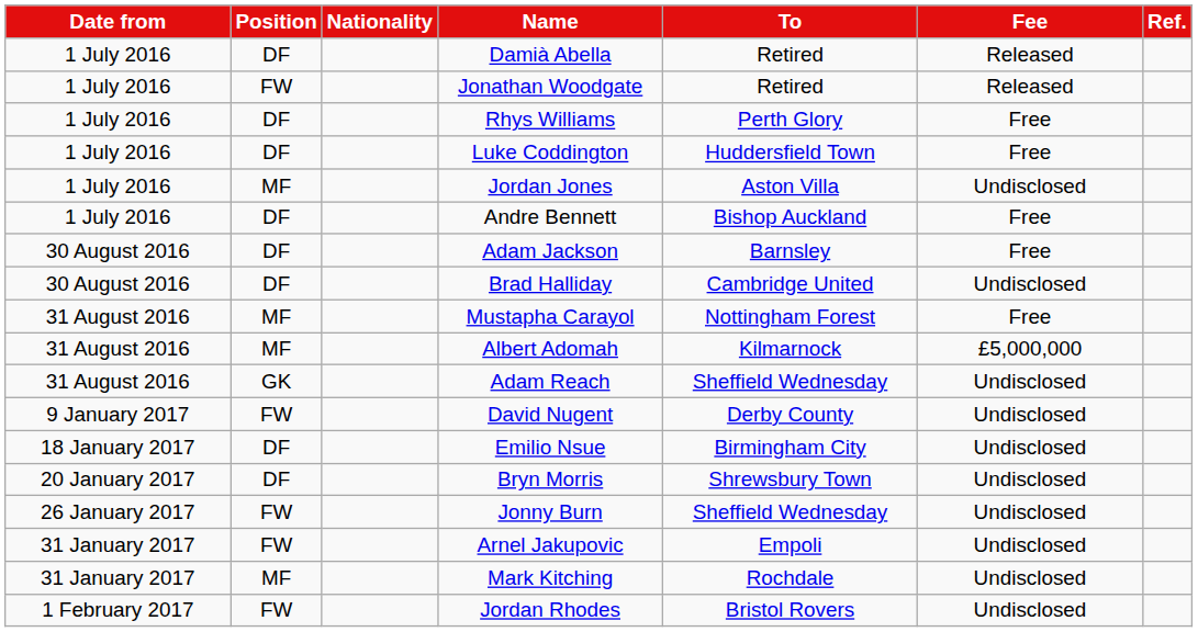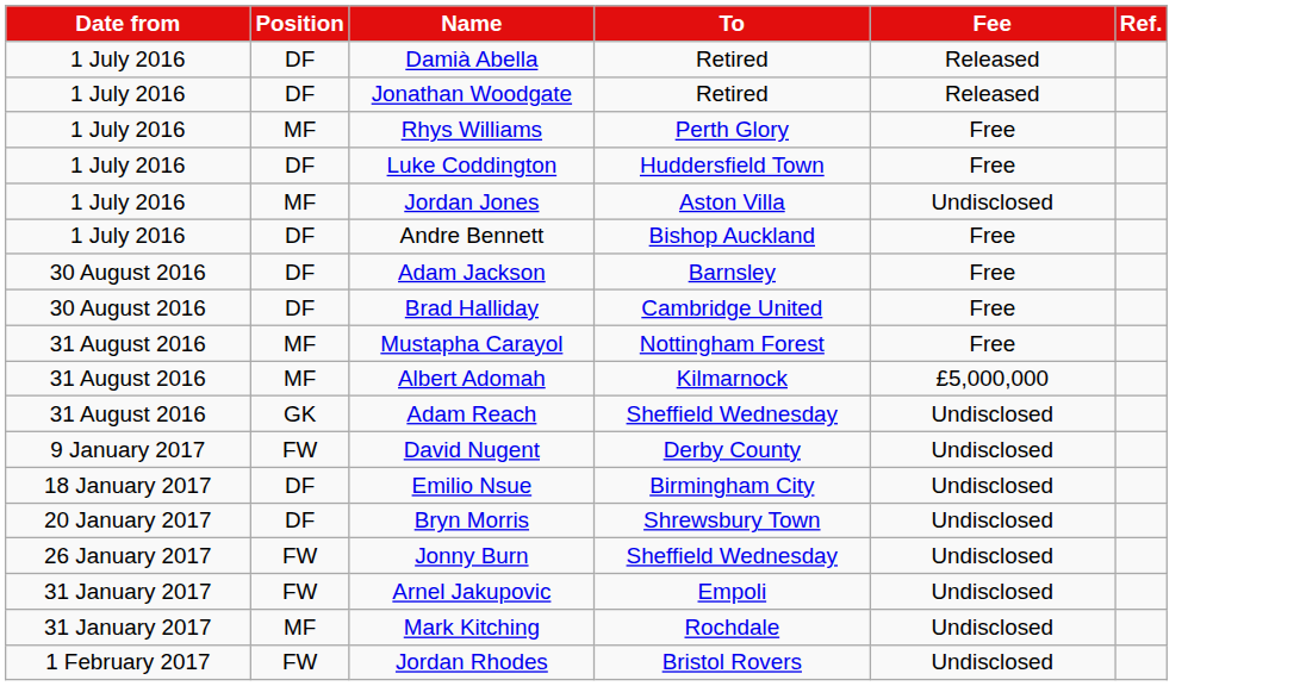- column: Nationality
Jonathan Woodgate | Position: FW -> DF
Rhys Williams | Position: DF -> MF
Brad Halliday | Fee: Undisclosed -> Free
